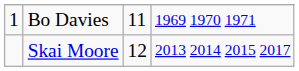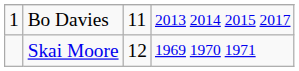Bo Davies | column 4: 1969 1970 1971 -> 2013 2014 2015 2017
Skai Moore | column 4: 2013 2014 2015 2017 -> 1969 1970 1971
